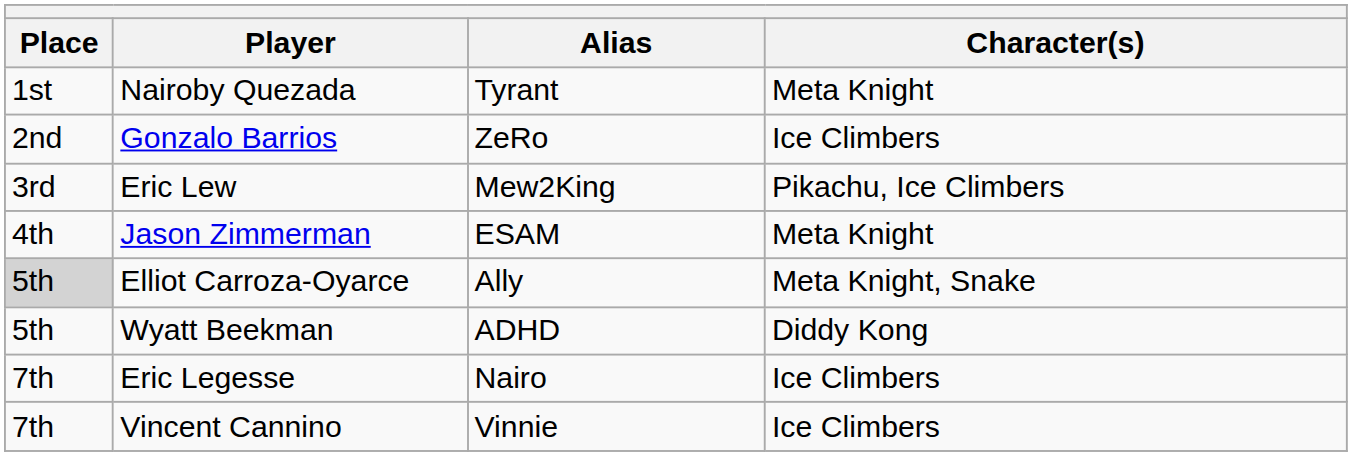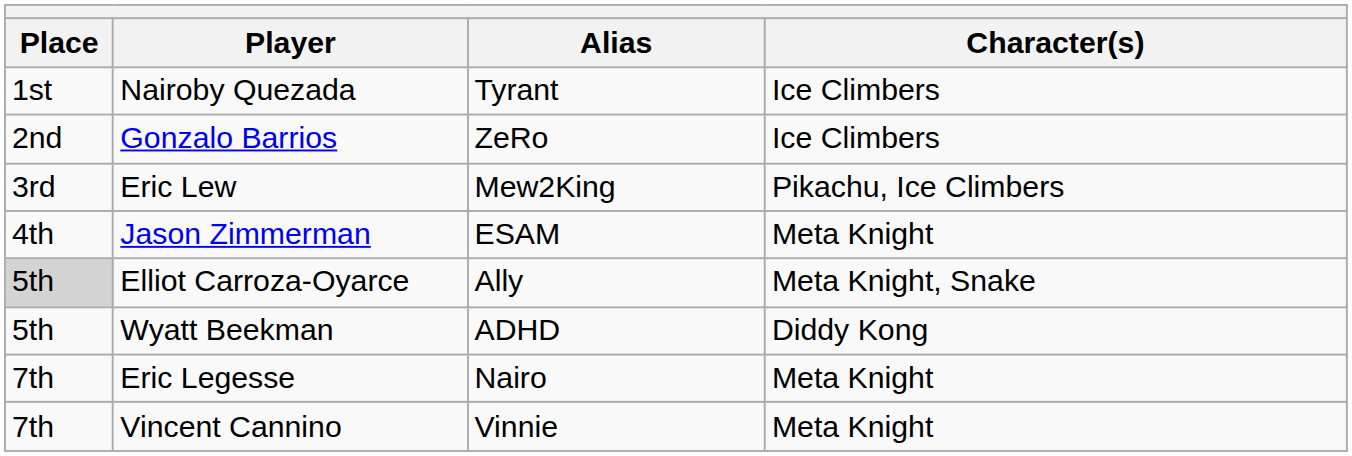Nairoby Quezada | Character(s): Meta Knight -> Ice Climbers
Eric Legesse | Character(s): Ice Climbers -> Meta Knight
Vincent Cannino | Character(s): Ice Climbers -> Meta Knight
